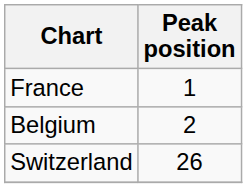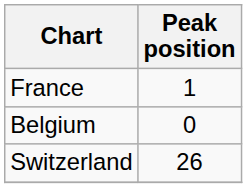Belgium | Peak position: 2 -> 0
